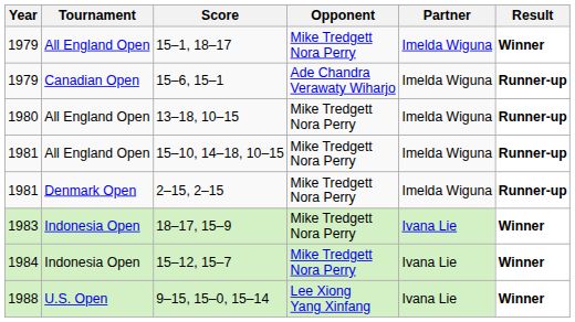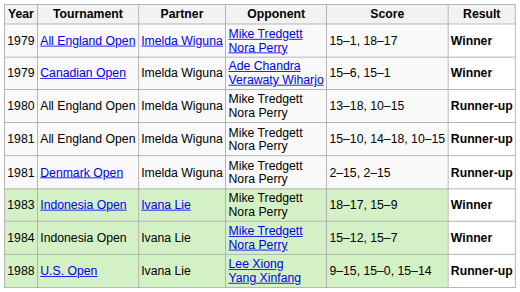columns swapped: Partner <-> Score
1979 / Canadian Open | Result: Runner-up -> Winner
1988 | Result: Winner -> Runner-up
